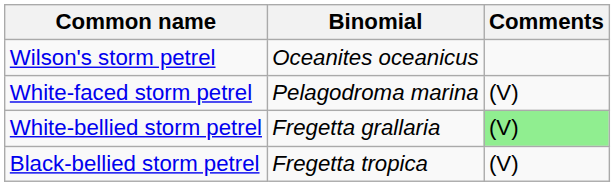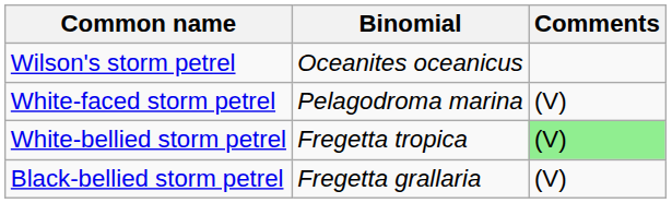White-bellied storm petrel | Binomial: Fregetta grallaria -> Fregetta tropica
Black-bellied storm petrel | Binomial: Fregetta tropica -> Fregetta grallaria
